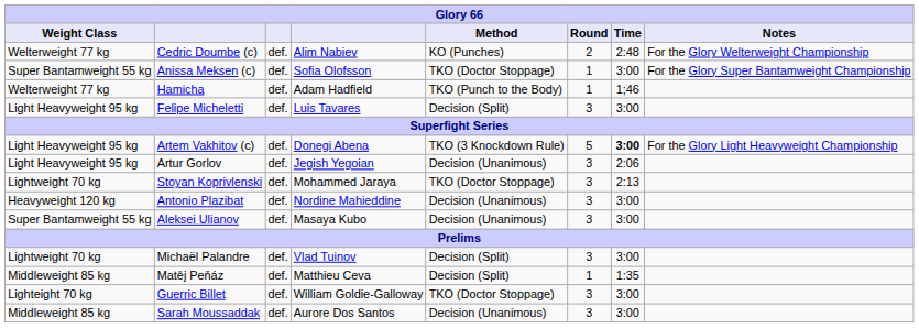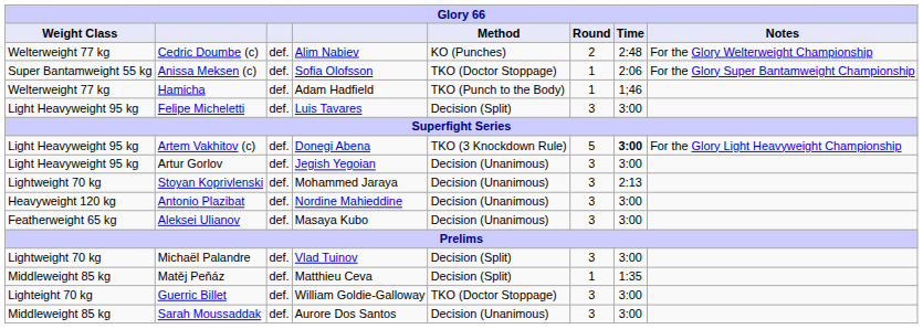Anissa Meksen (c) | Time: 3:00 -> 2:06
Artur Gorlov | Time: 2:06 -> 3:00
Stoyan Koprivlenski | Method: TKO (Doctor Stoppage) -> Decision (Unanimous)
Aleksei Ulianov | Weight Class: Super Bantamweight 55 kg -> Featherweight 65 kg
